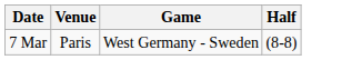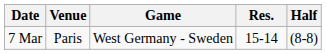+ column: Res. | 15-14
